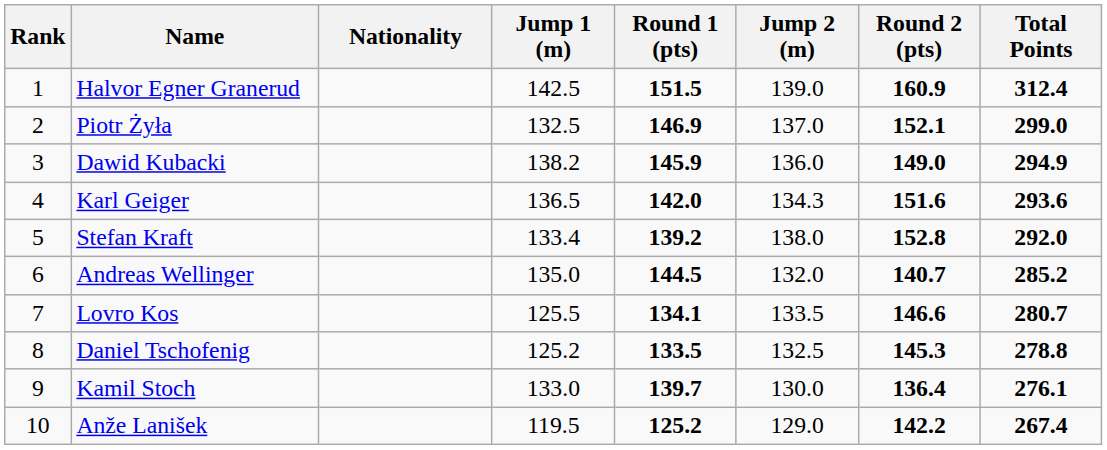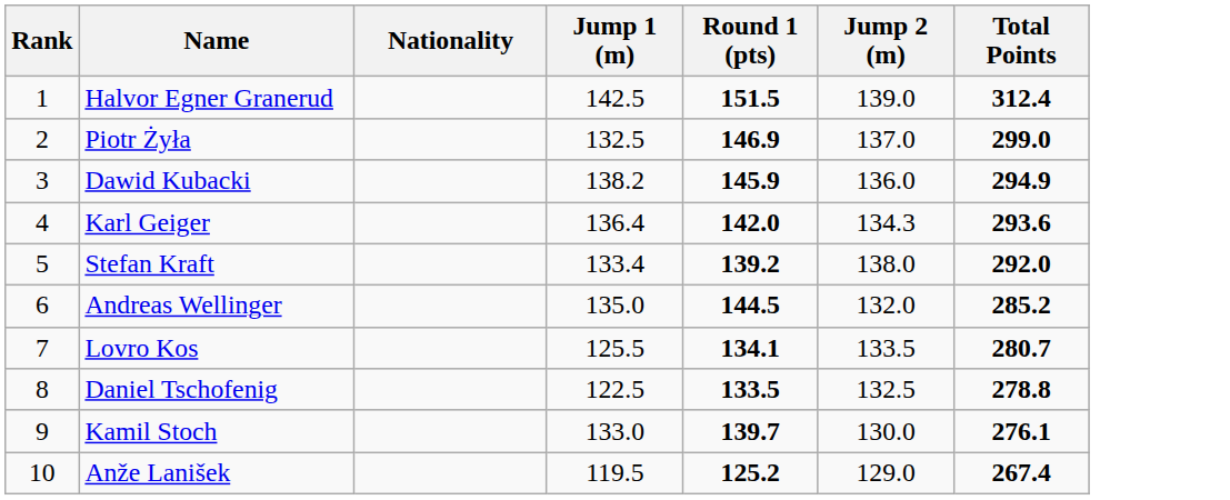- column: Round 2 (pts) | 160.9 | 152.1 | 149.0 | 151.6 | 152.8 | 140.7 | 146.6 | 145.3 | 136.4 | 142.2
Karl Geiger | Jump 1 (m): 136.5 -> 136.4
Daniel Tschofenig | Jump 1 (m): 125.2 -> 122.5
